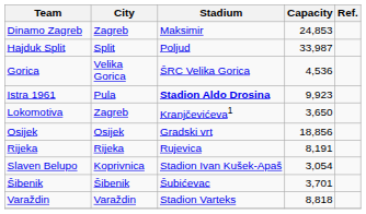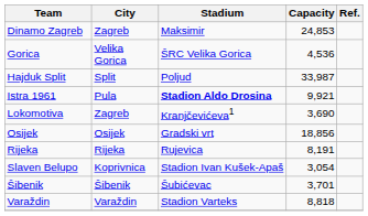rows swapped: Gorica <-> Hajduk Split
Istra 1961 | Capacity: 9,923 -> 9,921
Lokomotiva | Capacity: 3,650 -> 3,690
